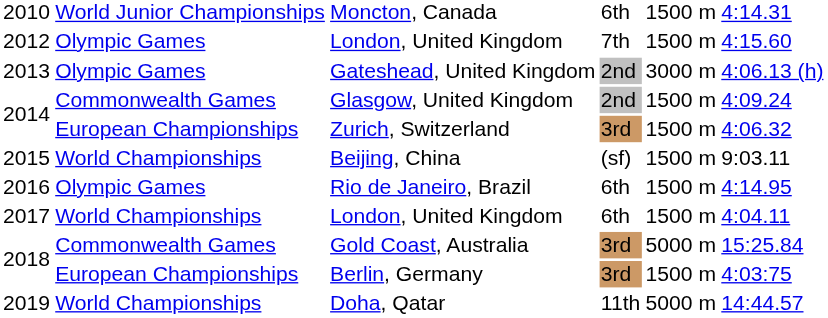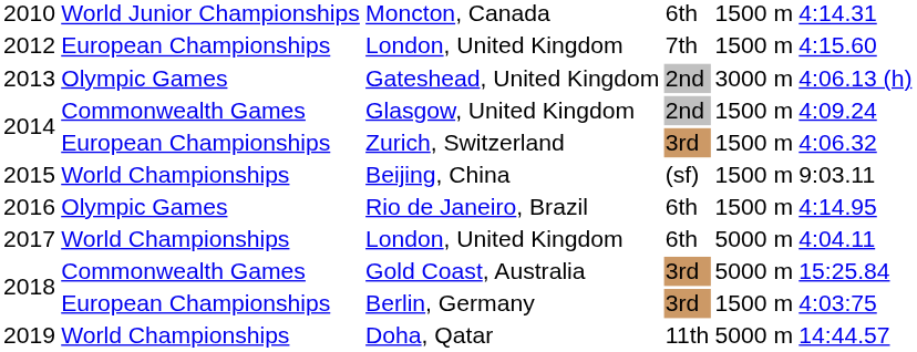2012 / London, United Kingdom | column 2: Olympic Games -> European Championships
2017 / London, United Kingdom | column 5: 1500 m -> 5000 m
